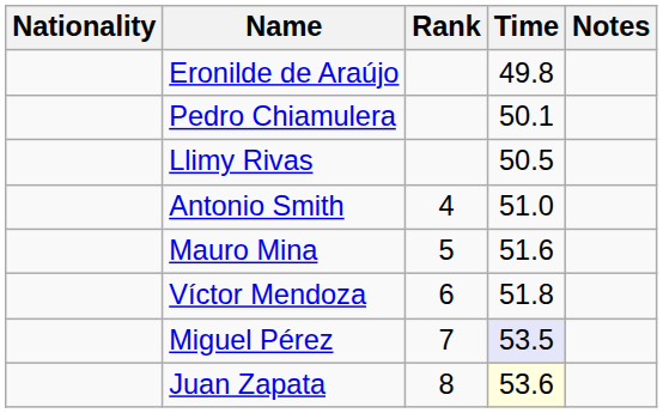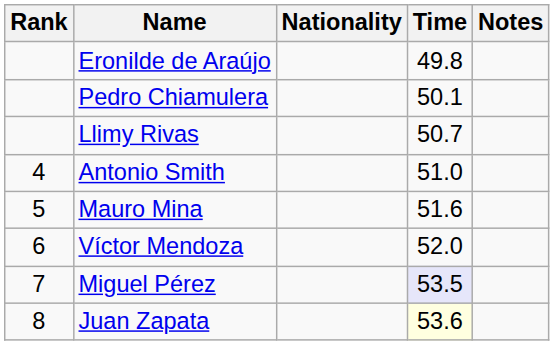columns swapped: Rank <-> Nationality
Llimy Rivas | Time: 50.5 -> 50.7
Víctor Mendoza | Time: 51.8 -> 52.0
